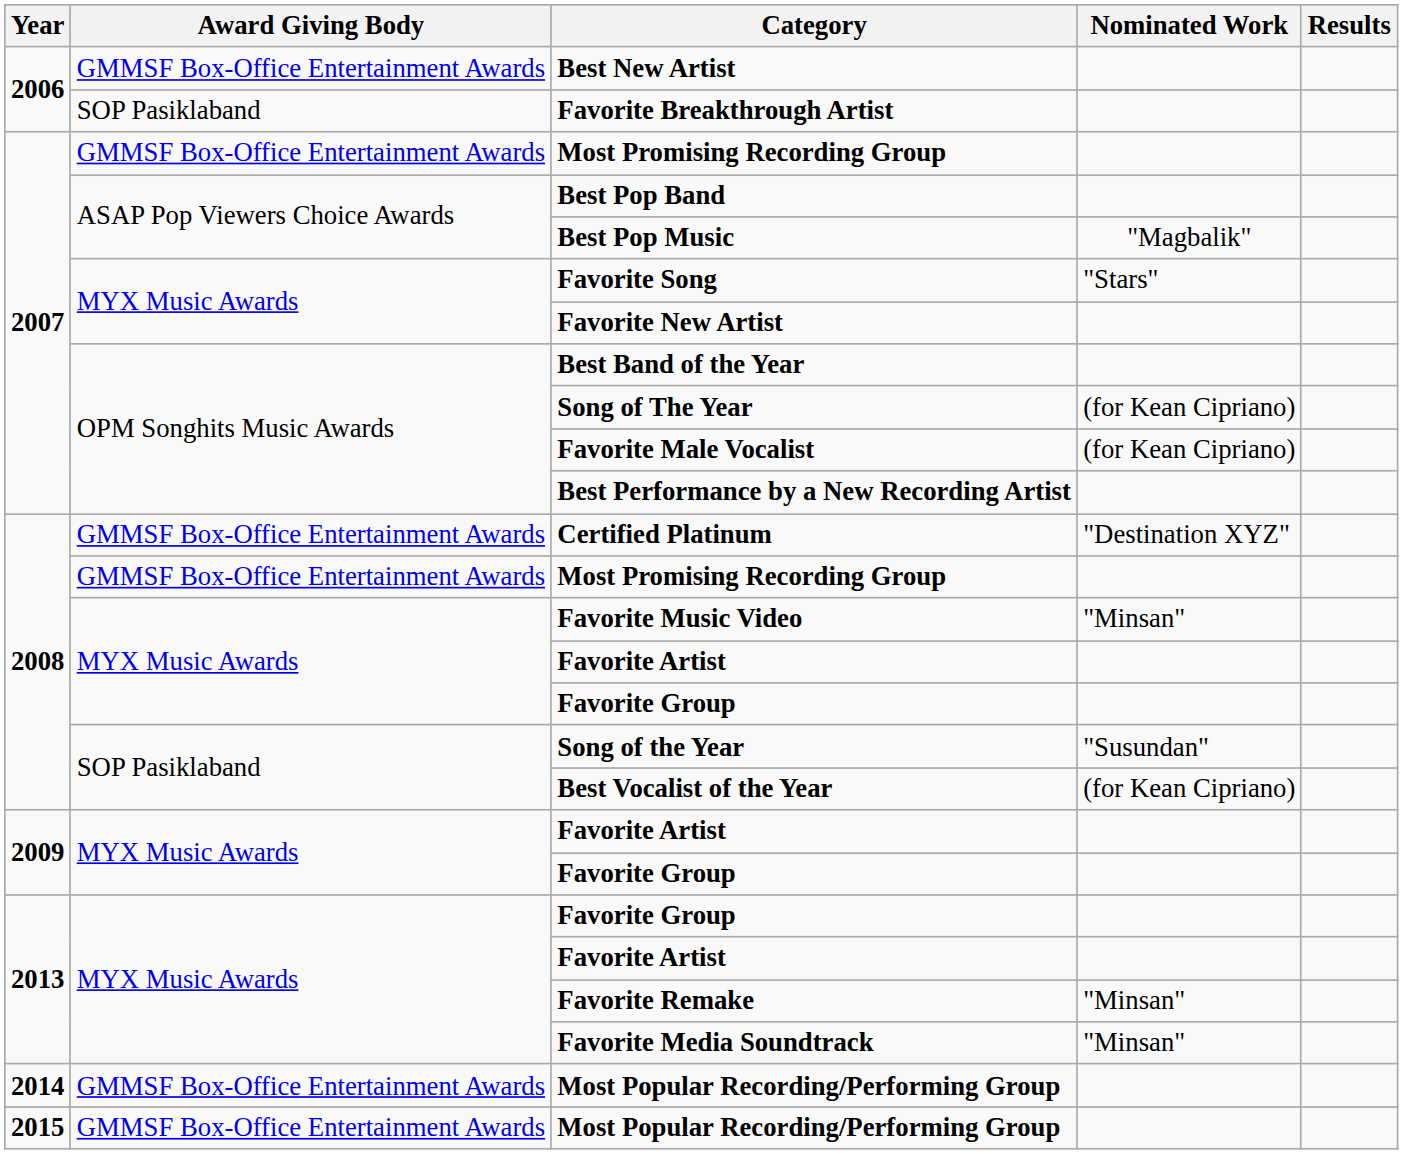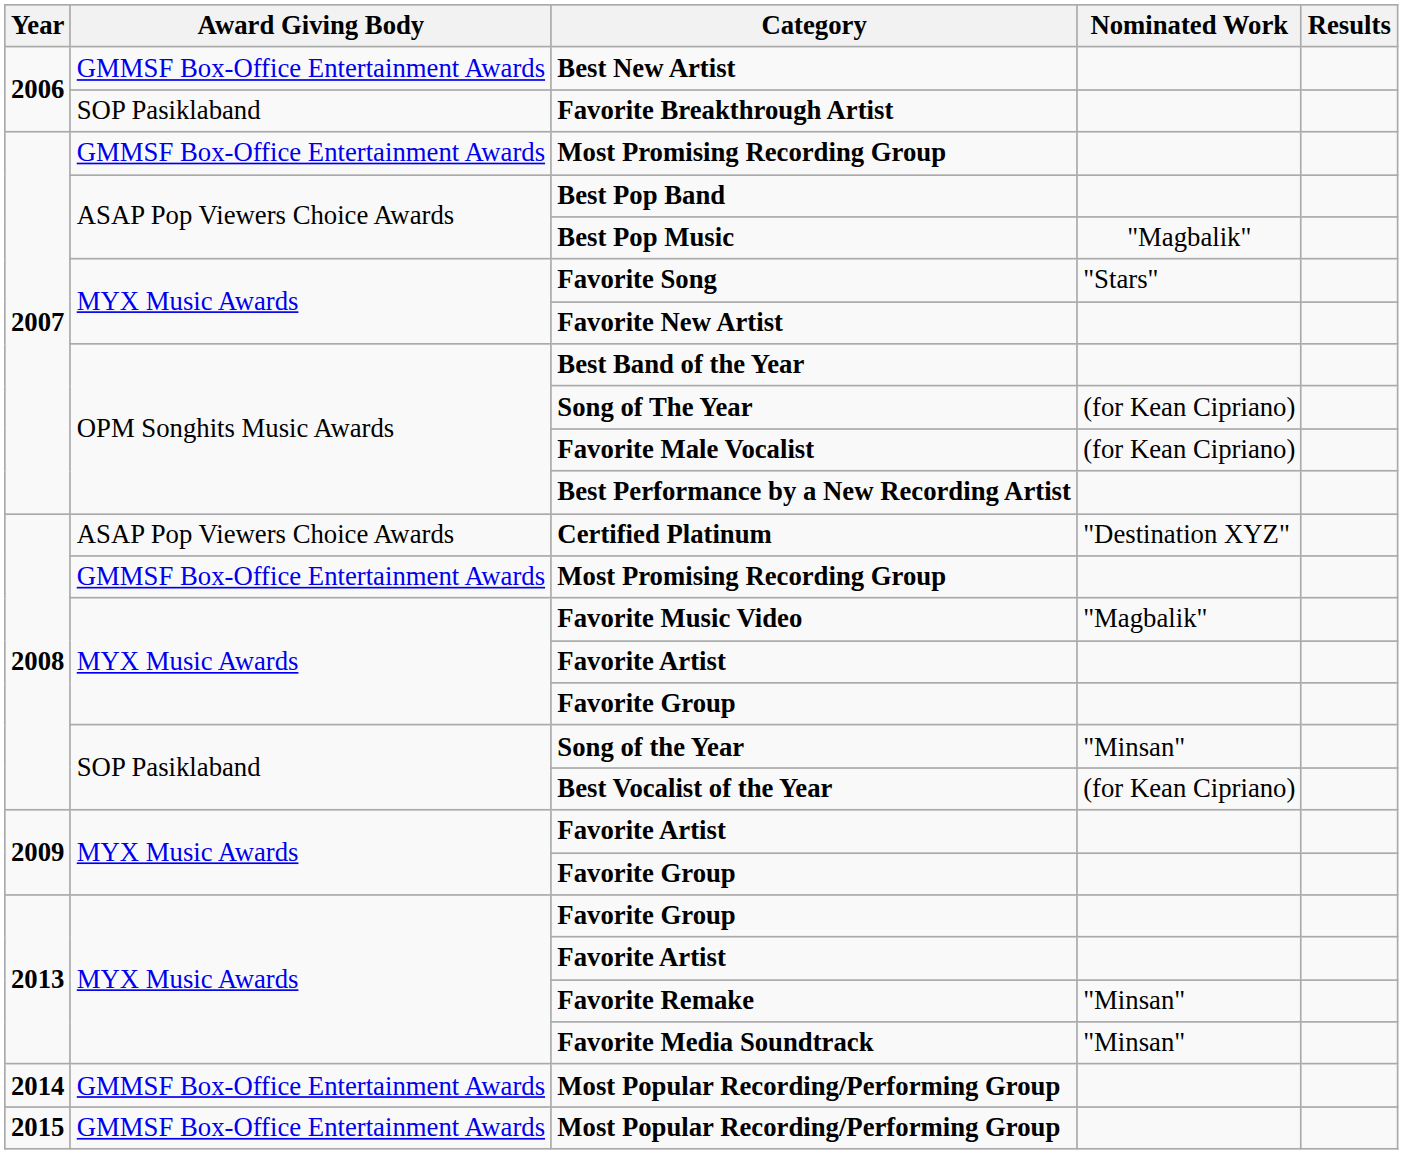Certified Platinum | Award Giving Body: GMMSF Box-Office Entertainment Awards -> ASAP Pop Viewers Choice Awards
Favorite Music Video | Nominated Work: "Minsan" -> "Magbalik"
Song of the Year | Nominated Work: "Susundan" -> "Minsan"
